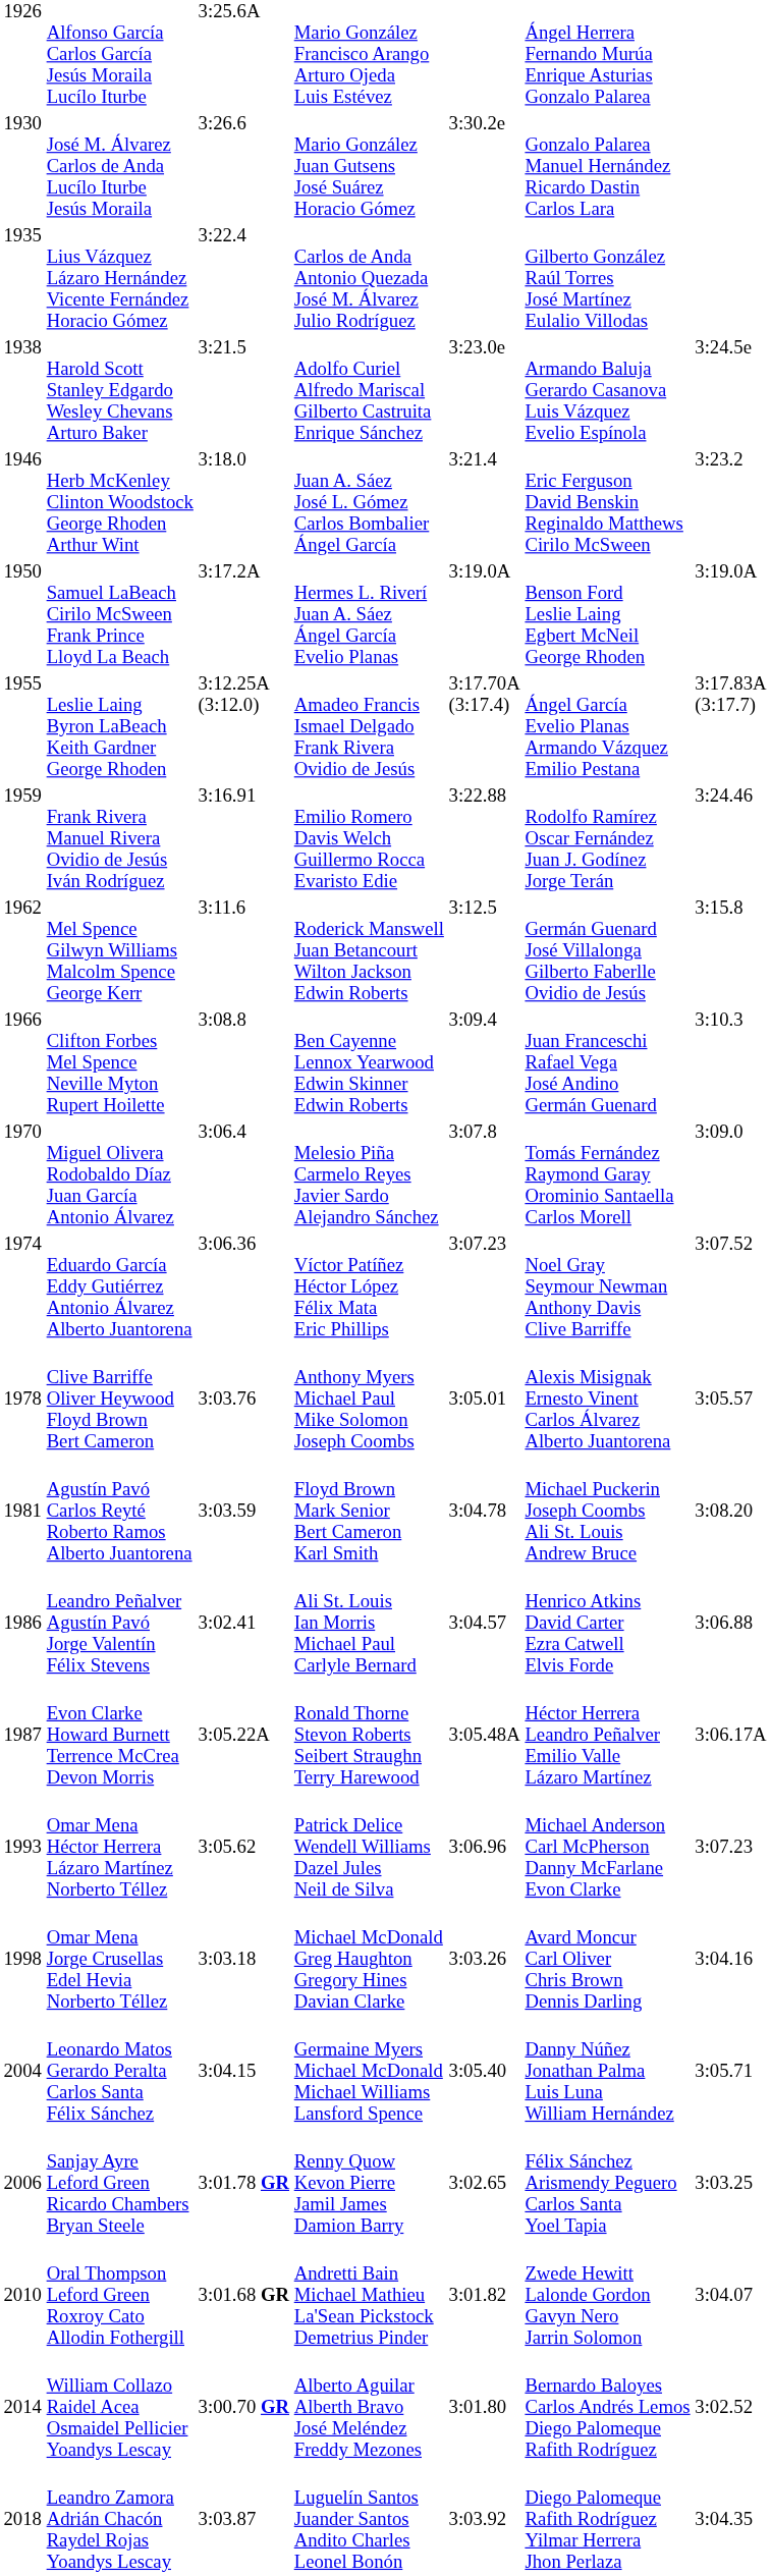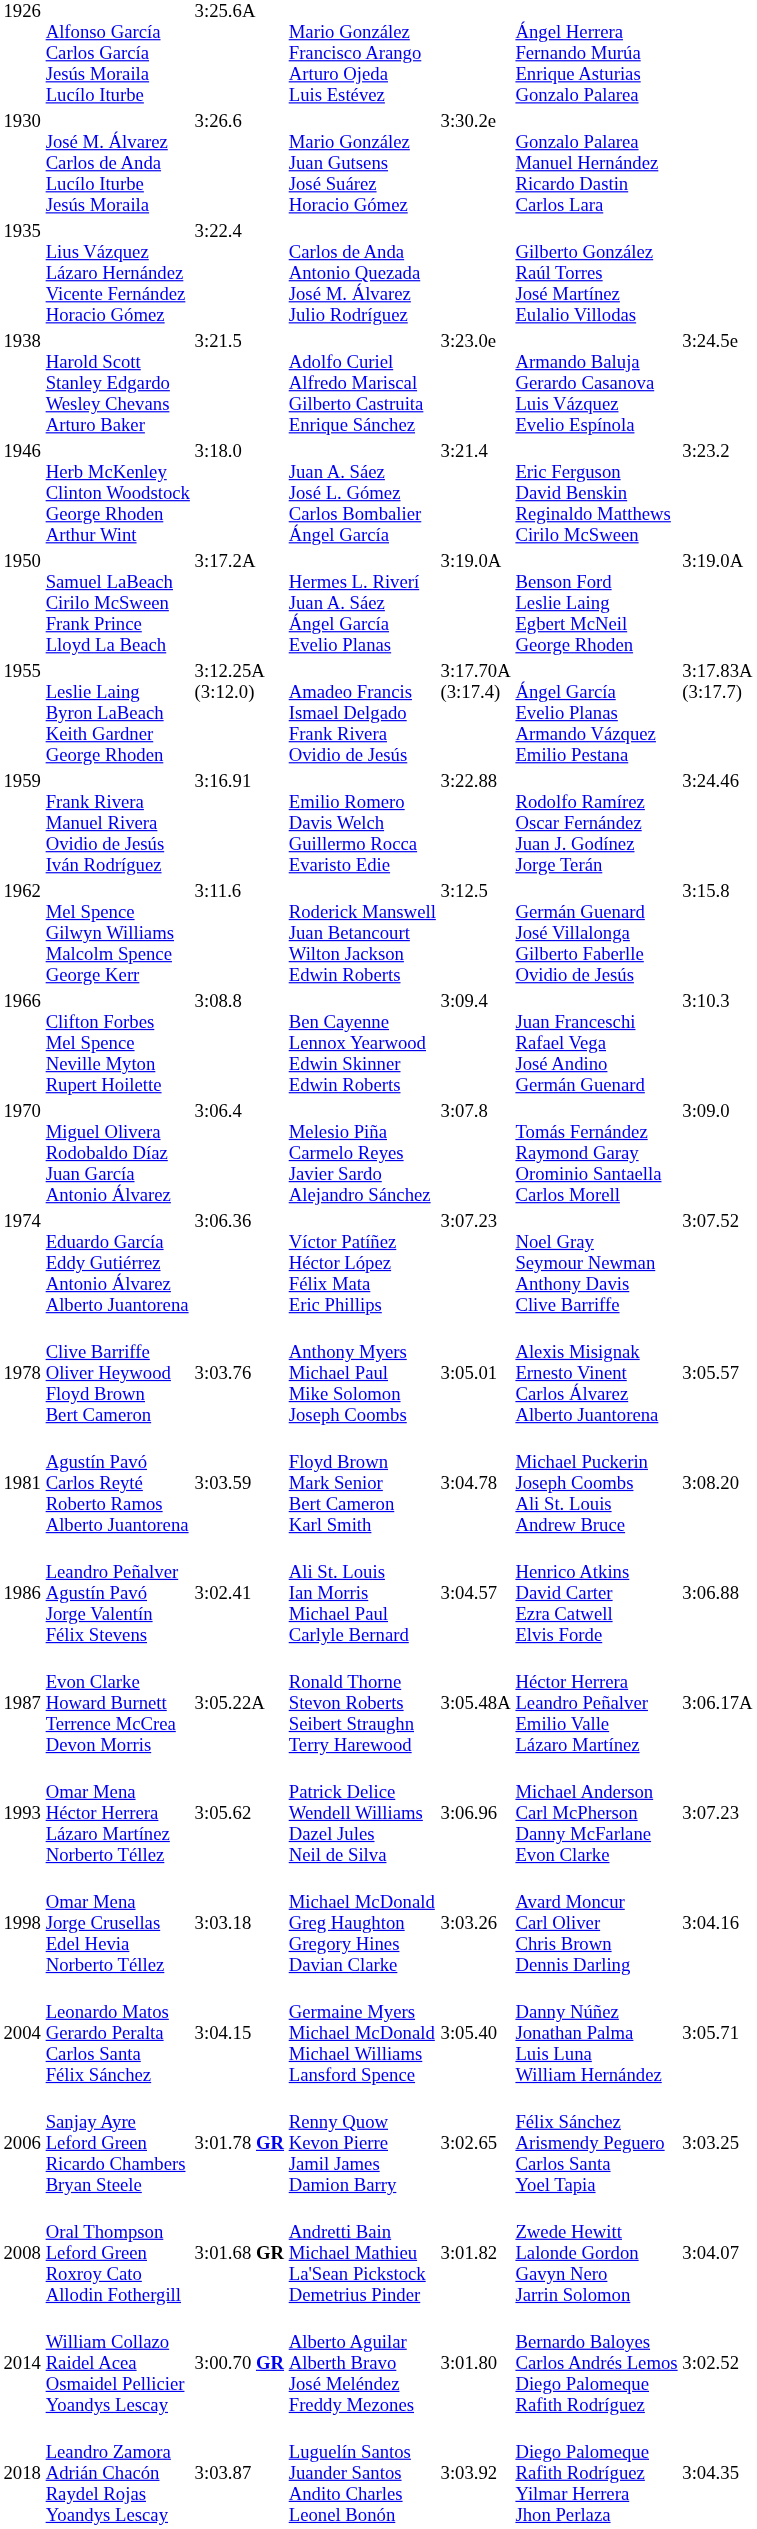Oral Thompson Leford Green Roxroy Cato Allodin Fothergill | column 1: 2010 -> 2008
